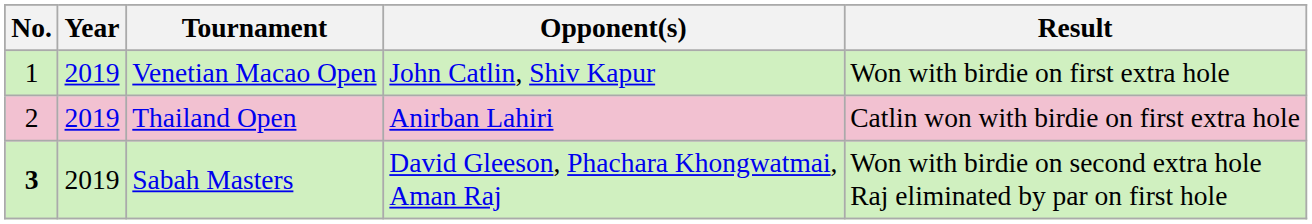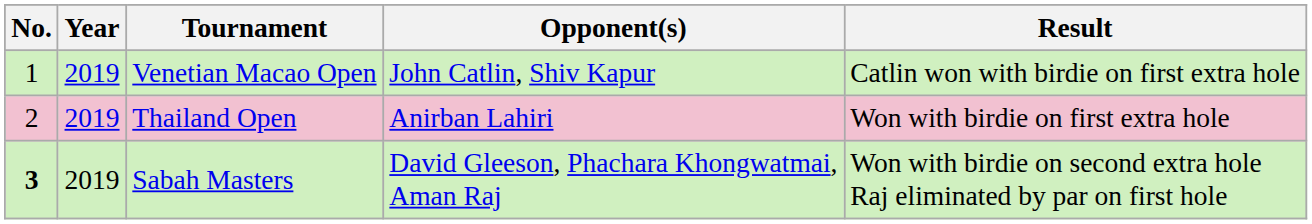Venetian Macao Open | Result: Won with birdie on first extra hole -> Catlin won with birdie on first extra hole
Thailand Open | Result: Catlin won with birdie on first extra hole -> Won with birdie on first extra hole
